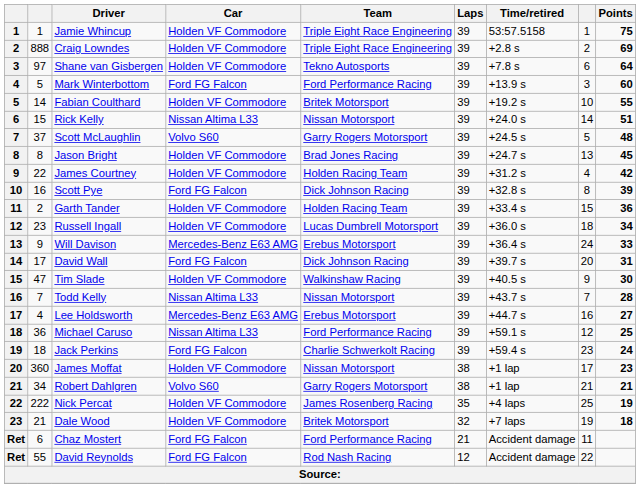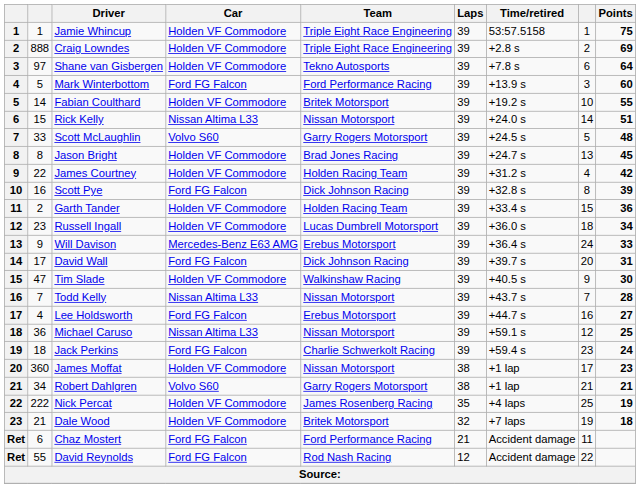Scott McLaughlin | column 2: 37 -> 33
Lee Holdsworth | Car: Mercedes-Benz E63 AMG -> Ford FG Falcon
Michael Caruso | Team: Ford Performance Racing -> Nissan Motorsport
